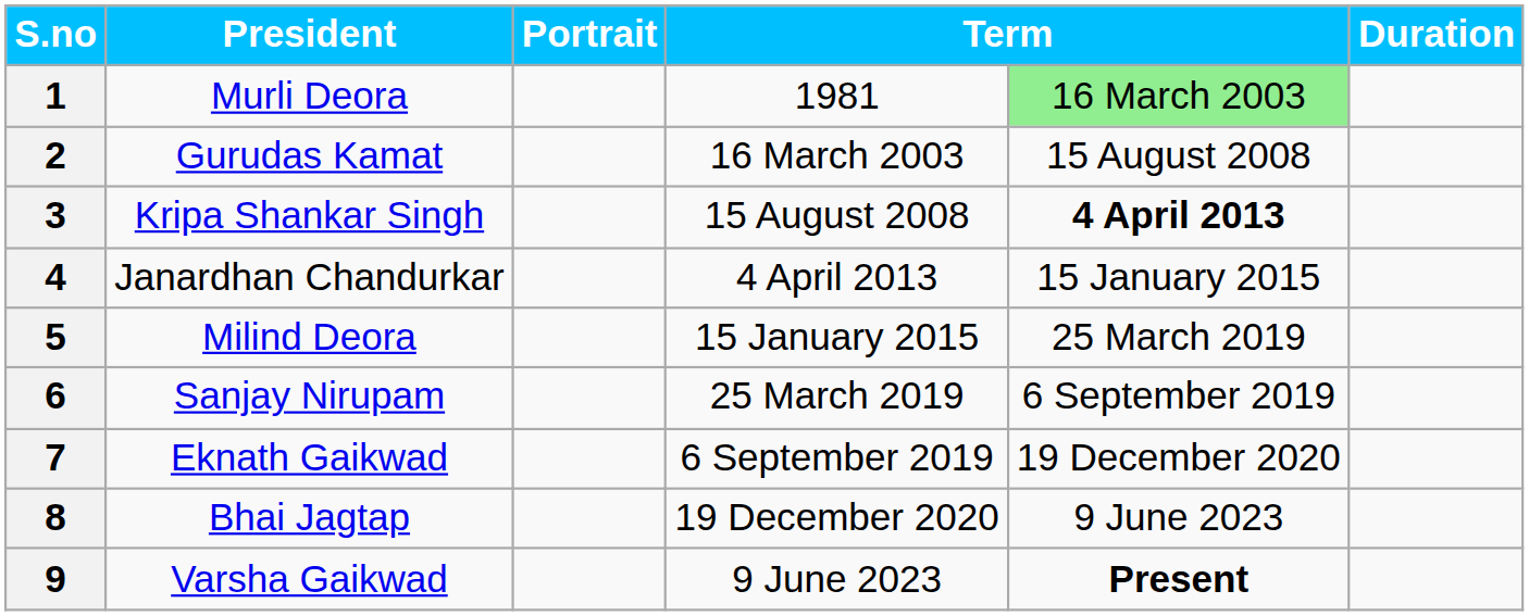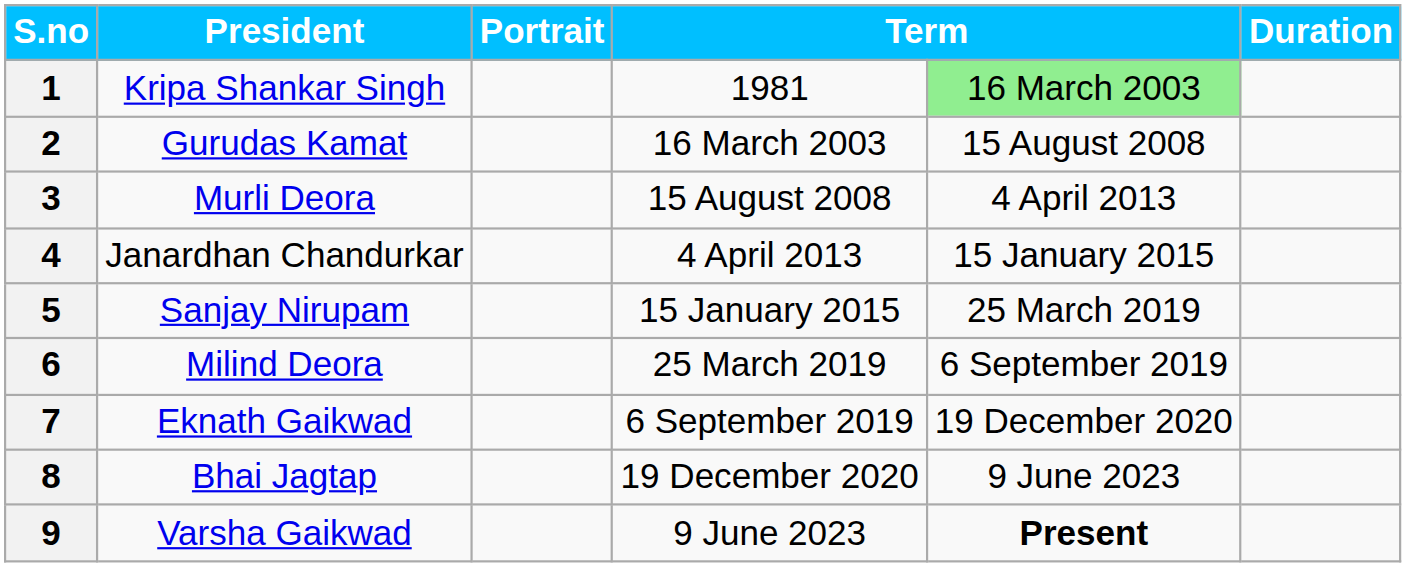1 | President: Murli Deora -> Kripa Shankar Singh
3 | President: Kripa Shankar Singh -> Murli Deora
3 | column 5: bold -> normal
5 | President: Milind Deora -> Sanjay Nirupam
6 | President: Sanjay Nirupam -> Milind Deora
